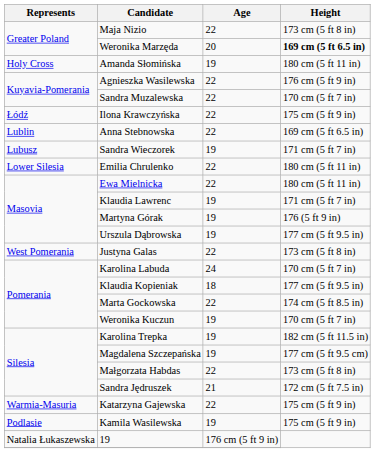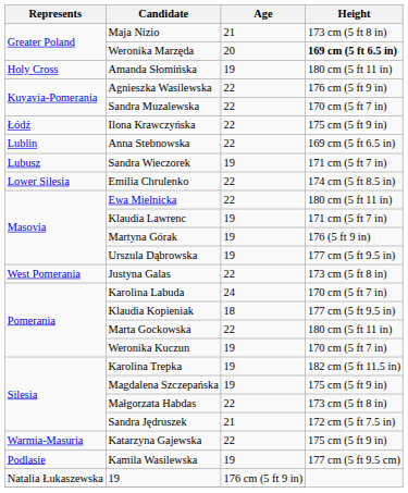Maja Nizio | Age: 22 -> 21
Emilia Chrulenko | Height: 180 cm (5 ft 11 in) -> 174 cm (5 ft 8.5 in)
Marta Gockowska | Height: 174 cm (5 ft 8.5 in) -> 180 cm (5 ft 11 in)
Magdalena Szczepańska | Height: 177 cm (5 ft 9.5 cm) -> 175 cm (5 ft 9 in)
Kamila Wasilewska | Height: 175 cm (5 ft 9 in) -> 177 cm (5 ft 9.5 cm)
